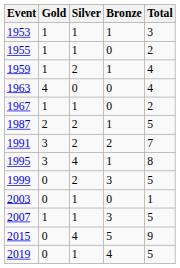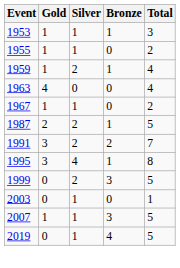- row: 2015 | 0 | 4 | 5 | 9
